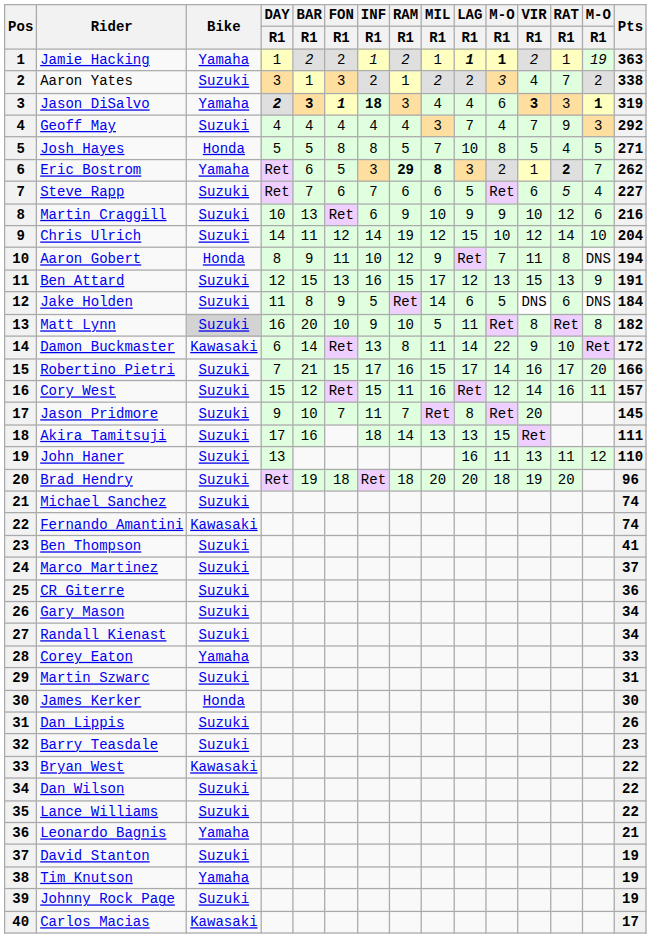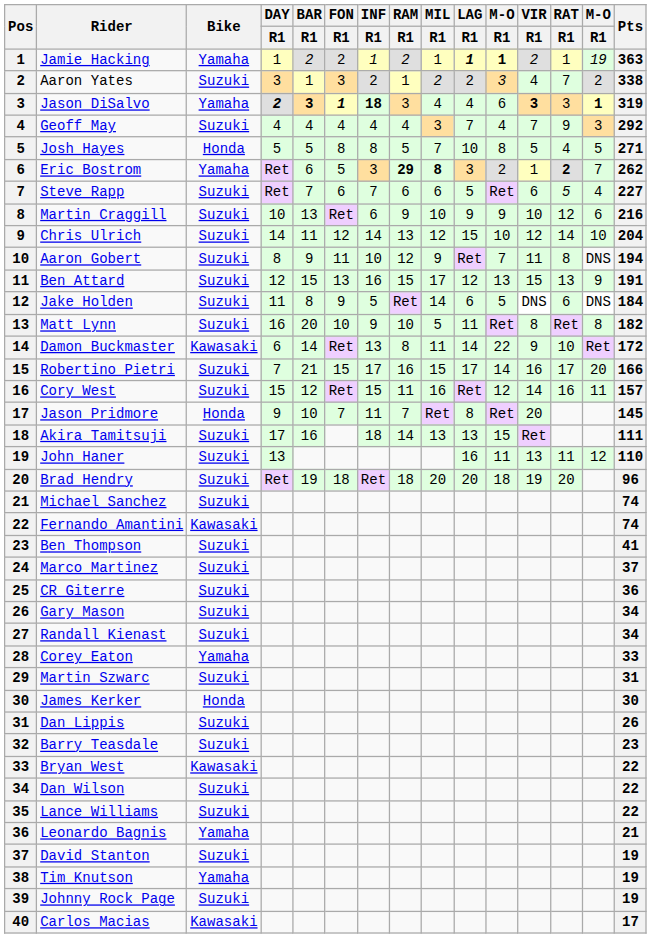Chris Ulrich | RAM / R1: 19 -> 13
Aaron Gobert | Bike: Honda -> Suzuki
Matt Lynn | Bike: lightgrey background -> no background
Jason Pridmore | Bike: Suzuki -> Honda
